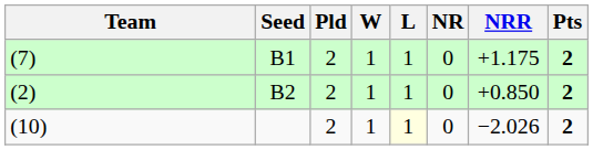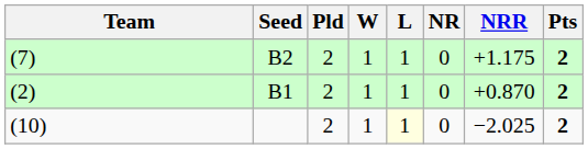(7) | Seed: B1 -> B2
(2) | Seed: B2 -> B1
(2) | NRR: +0.850 -> +0.870
(10) | NRR: −2.026 -> −2.025
